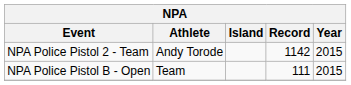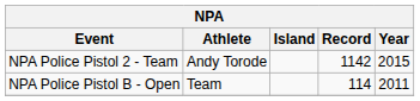NPA Police Pistol B - Open | Record: 111 -> 114
NPA Police Pistol B - Open | Year: 2015 -> 2011
